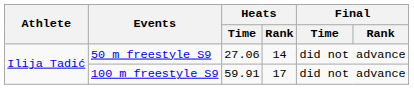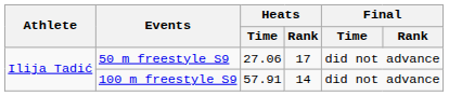50 m freestyle S9 | Heats / Rank: 14 -> 17
100 m freestyle S9 | Heats / Time: 59.91 -> 57.91
100 m freestyle S9 | Heats / Rank: 17 -> 14
